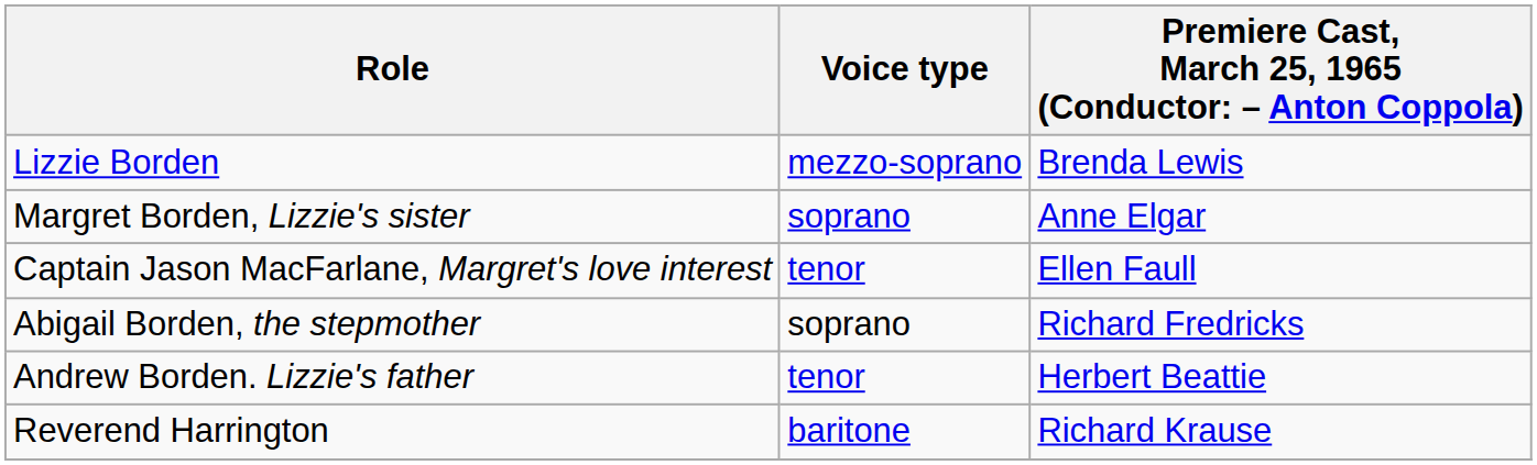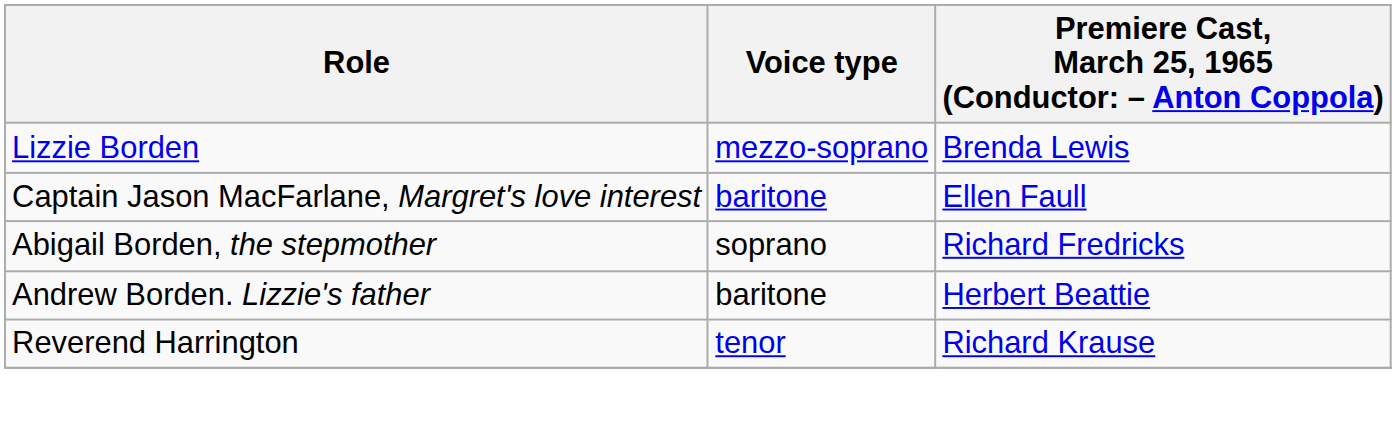- row: Margret Borden, Lizzie's sister | soprano | Anne Elgar
Captain Jason MacFarlane, Margret's love interest | Voice type: tenor -> baritone
Andrew Borden. Lizzie's father | Voice type: tenor -> baritone
Reverend Harrington | Voice type: baritone -> tenor
